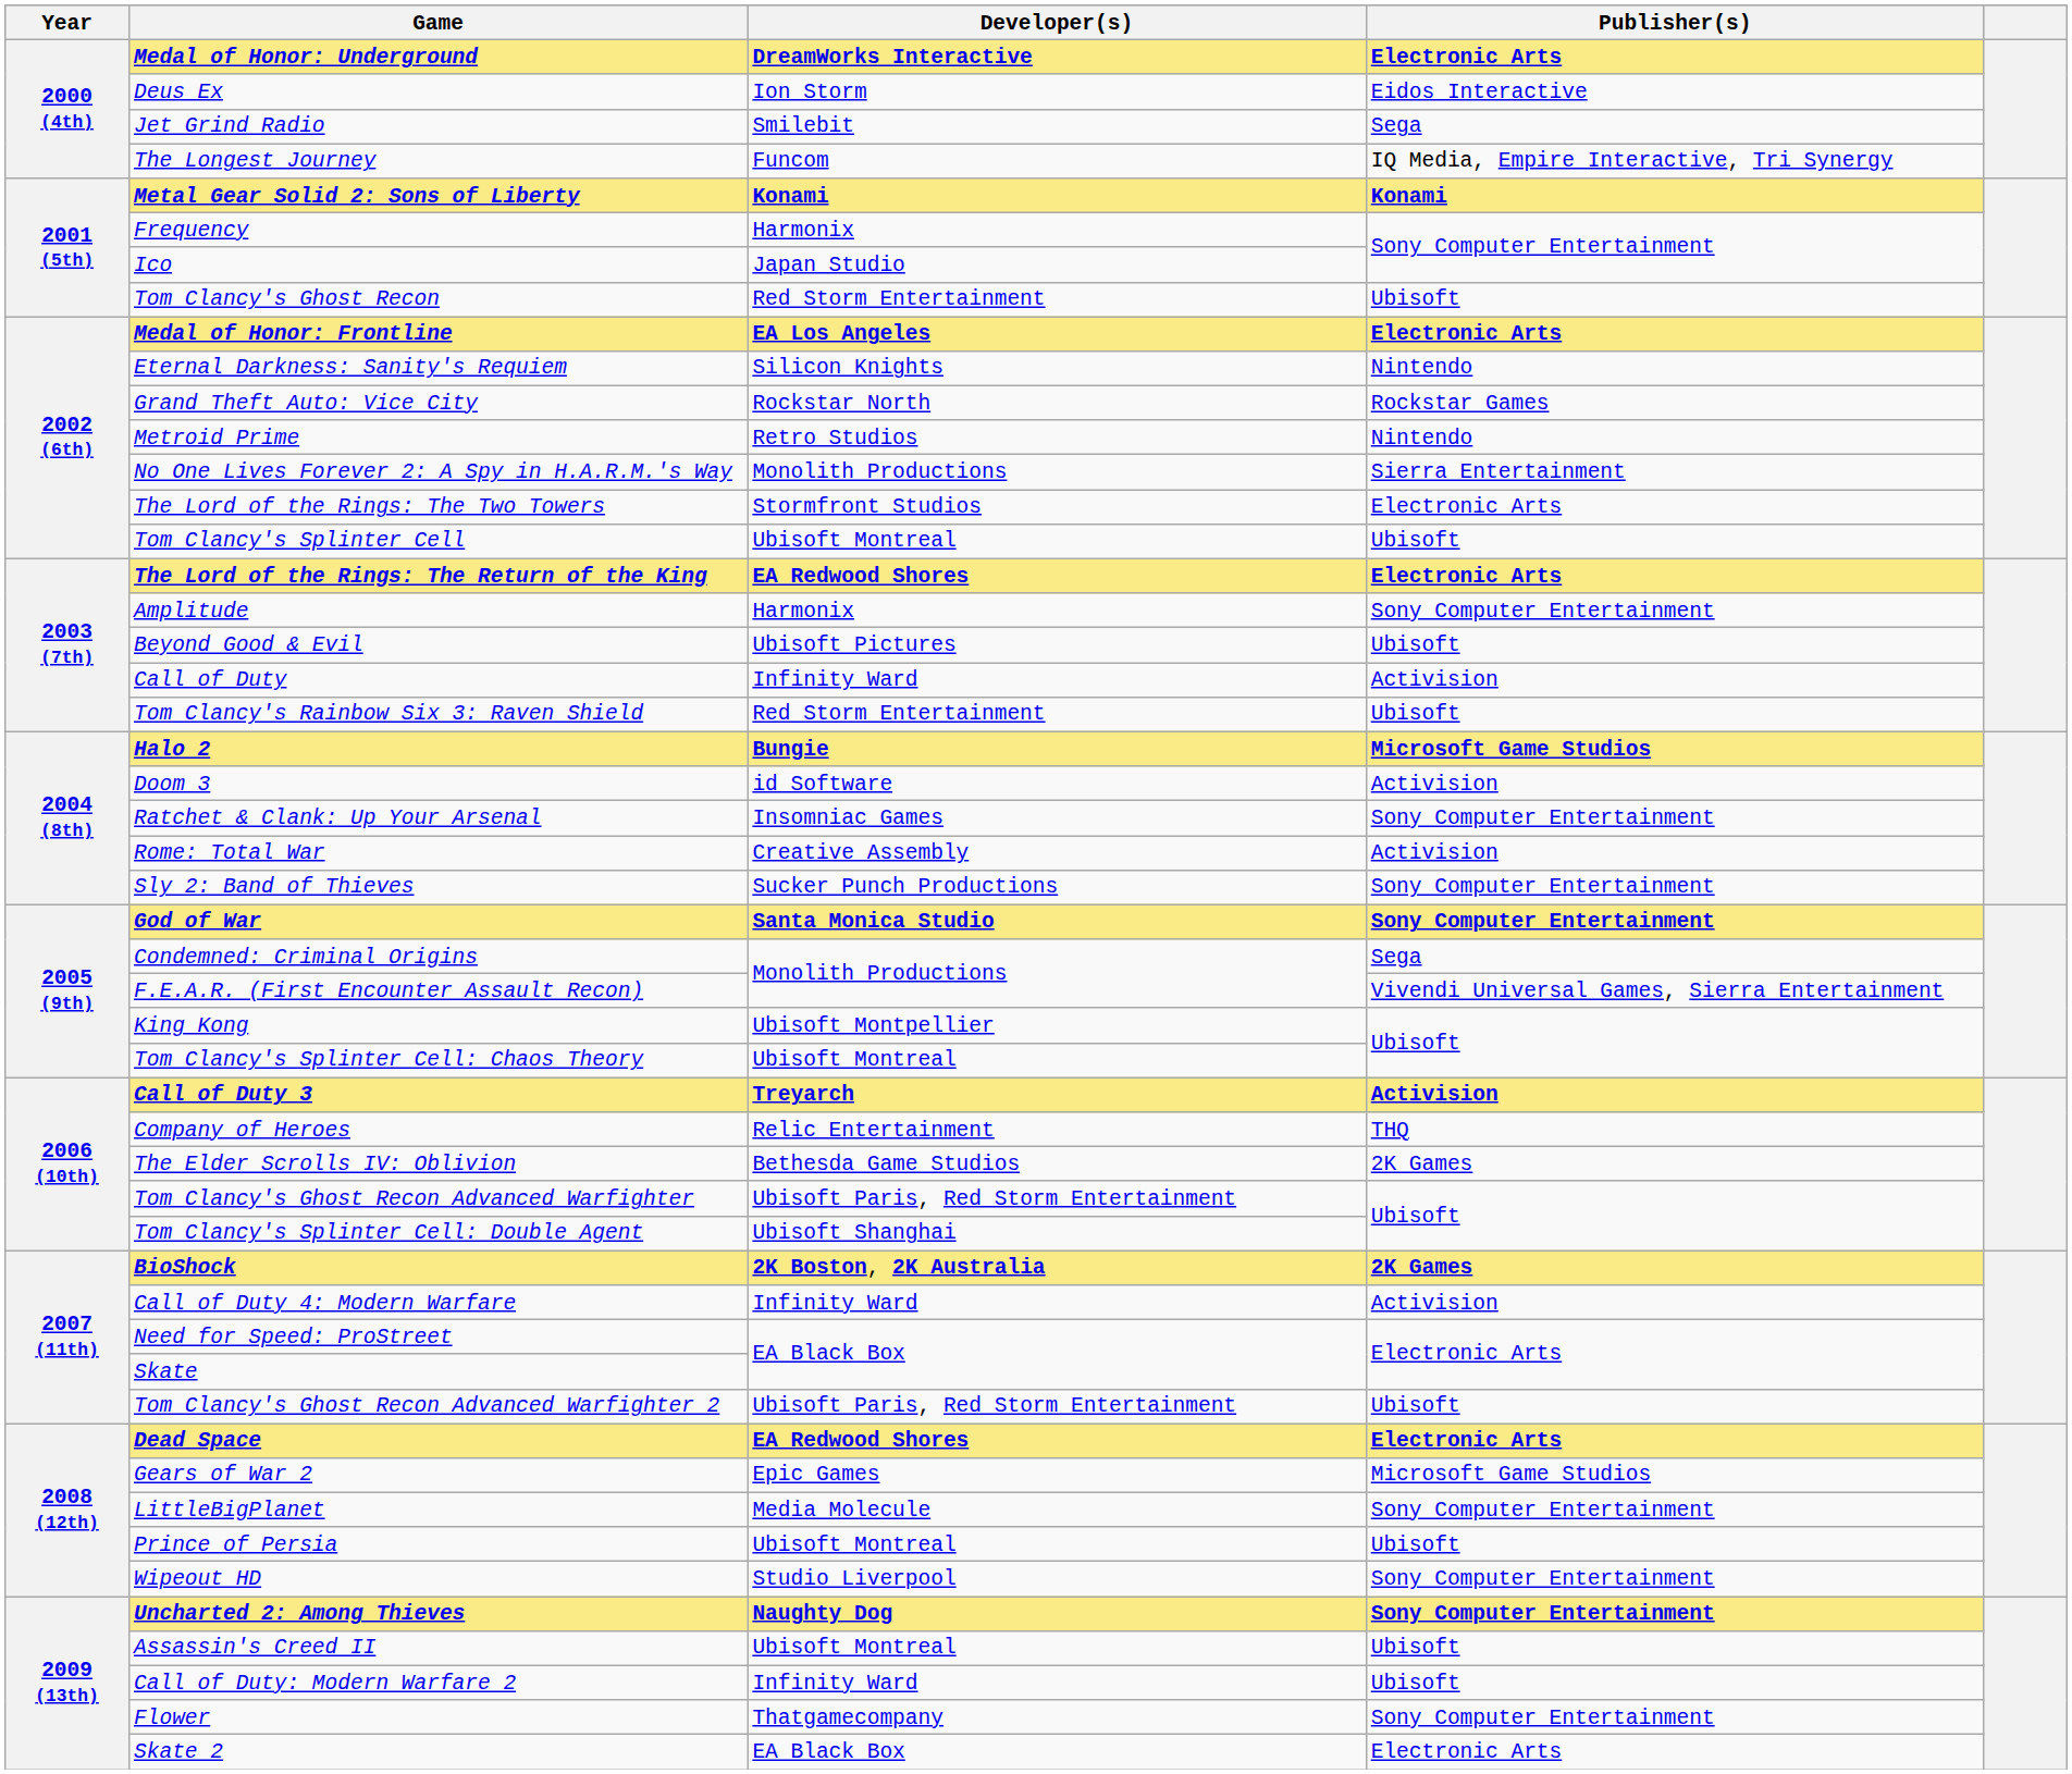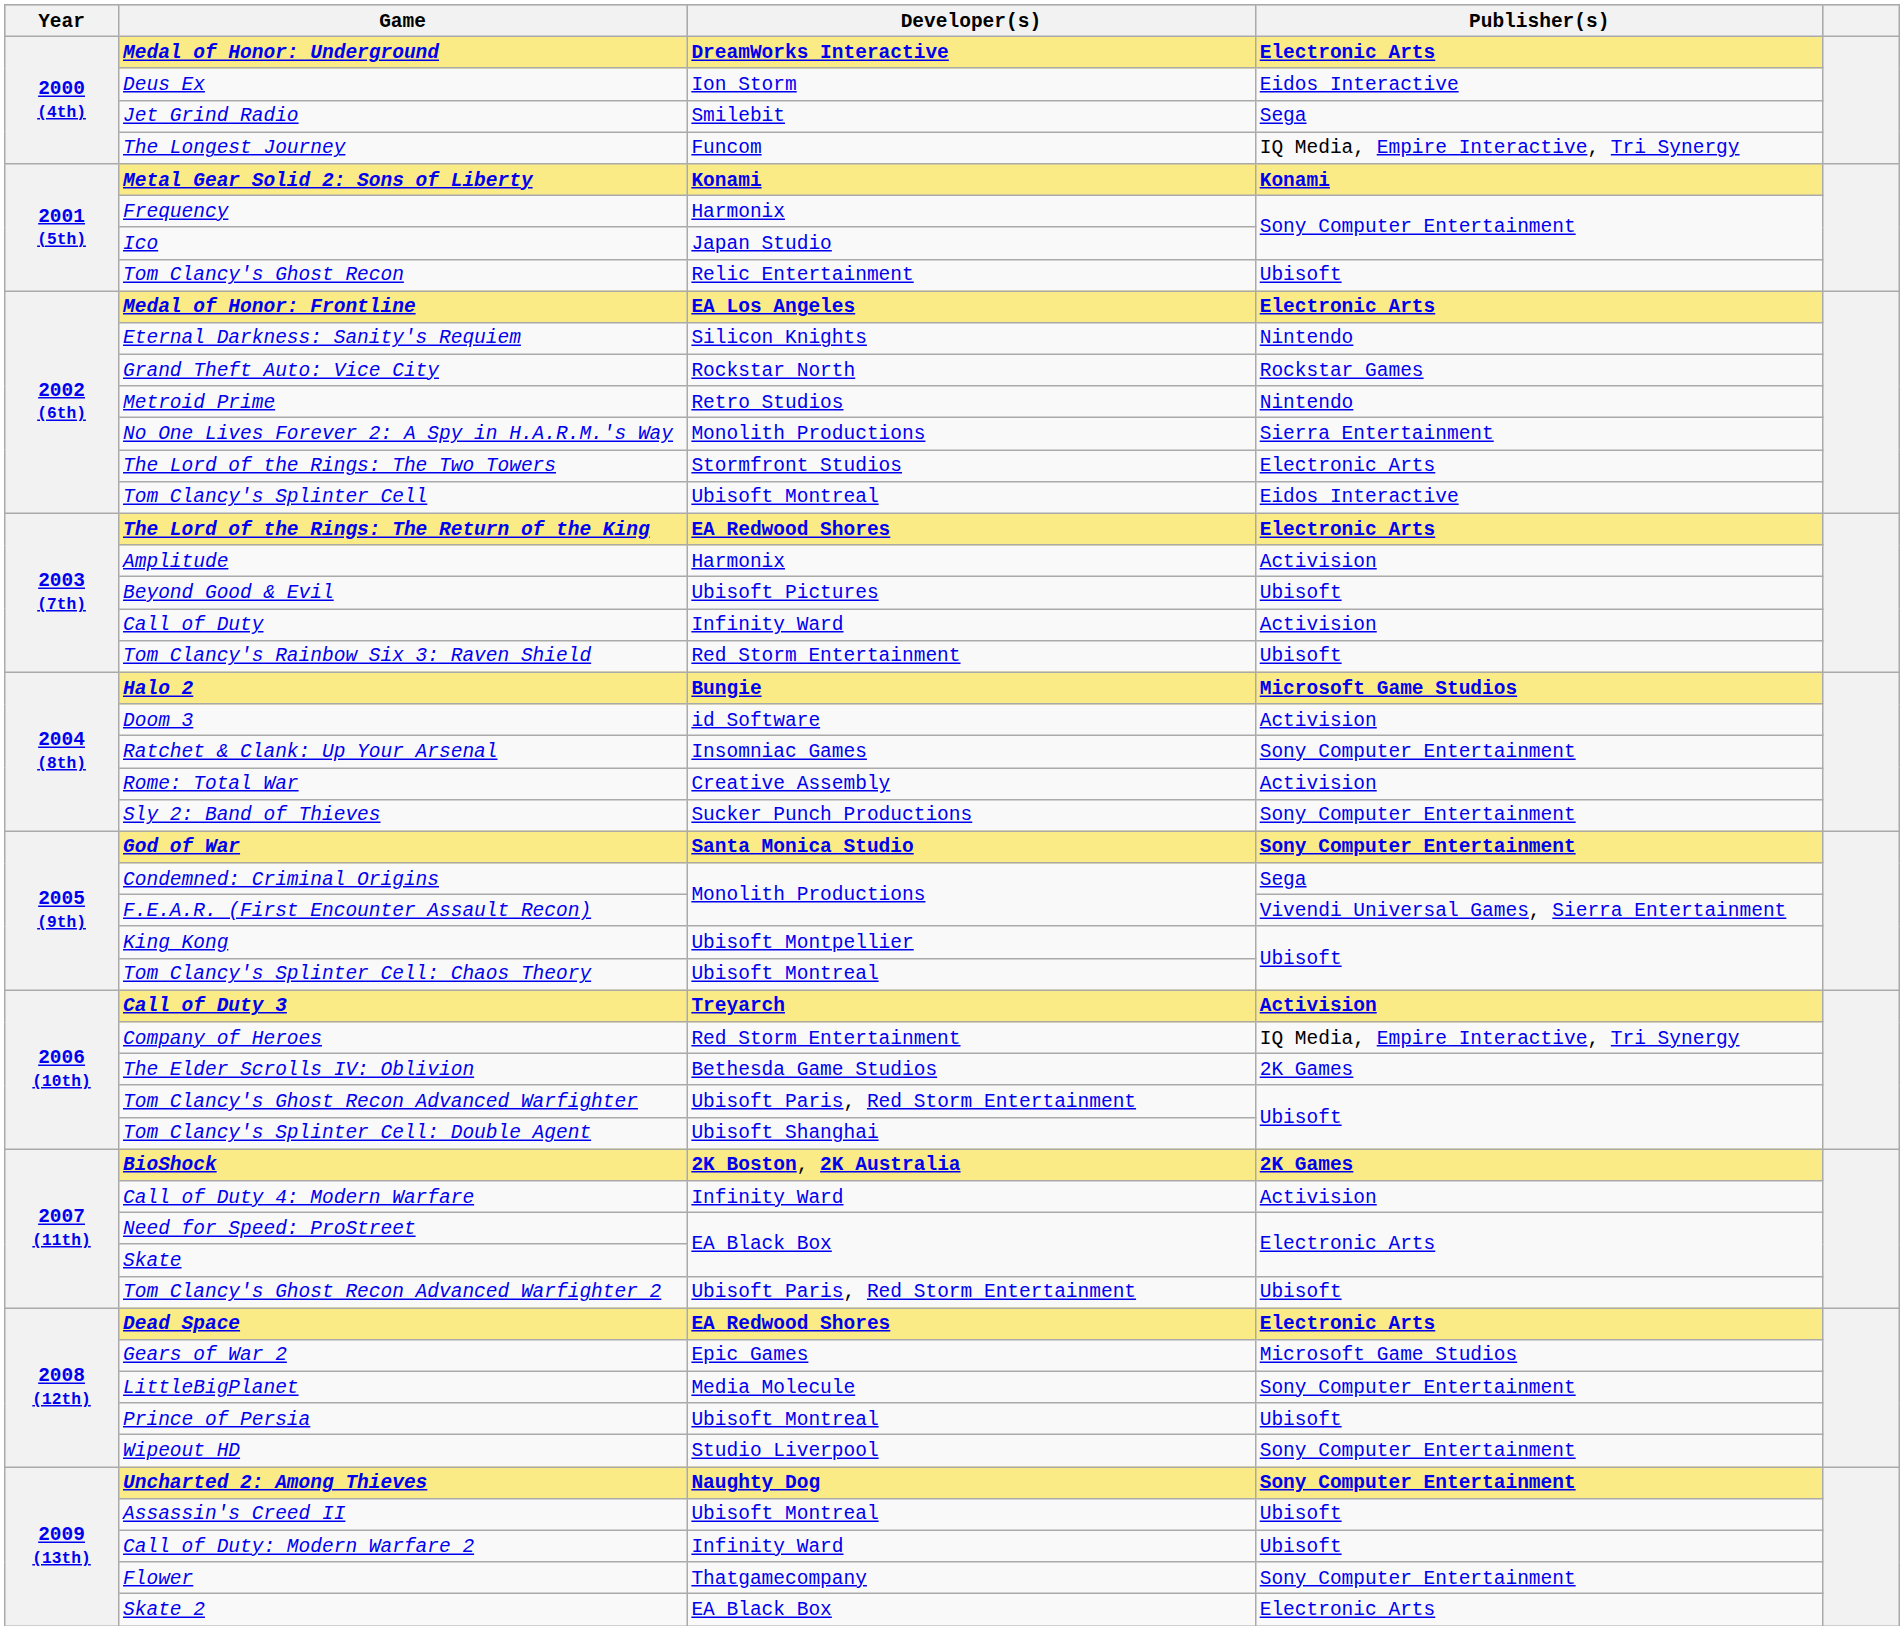Tom Clancy's Ghost Recon | Developer(s): Red Storm Entertainment -> Relic Entertainment
Tom Clancy's Splinter Cell | Publisher(s): Ubisoft -> Eidos Interactive
Amplitude | Publisher(s): Sony Computer Entertainment -> Activision
Company of Heroes | Developer(s): Relic Entertainment -> Red Storm Entertainment
Company of Heroes | Publisher(s): THQ -> IQ Media, Empire Interactive, Tri Synergy
